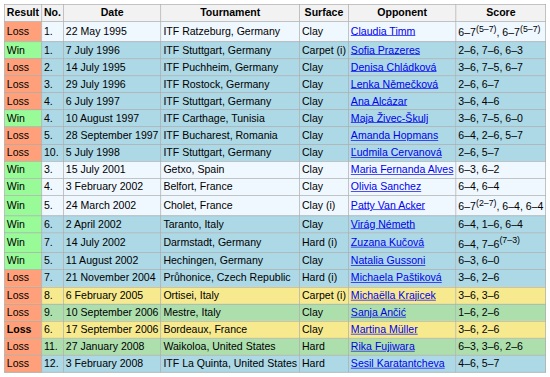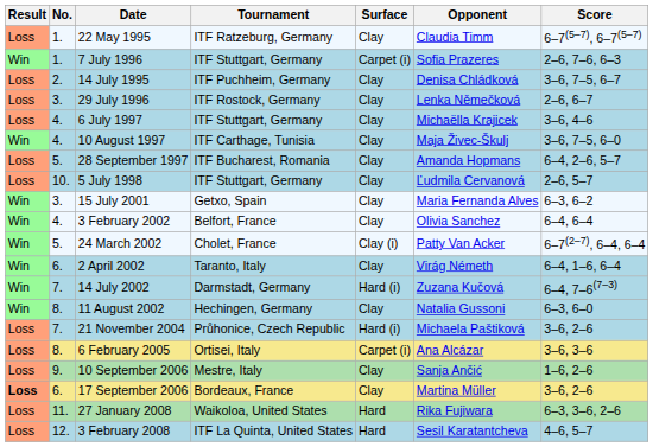6 July 1997 | Opponent: Ana Alcázar -> Michaëlla Krajicek
11 August 2002 | No.: 5. -> 8.
6 February 2005 | Opponent: Michaëlla Krajicek -> Ana Alcázar
